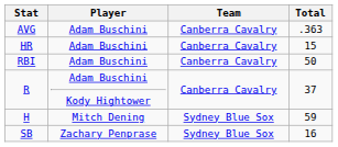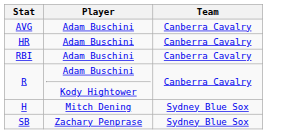- column: Total | .363 | 15 | 50 | 37 | 59 | 16
